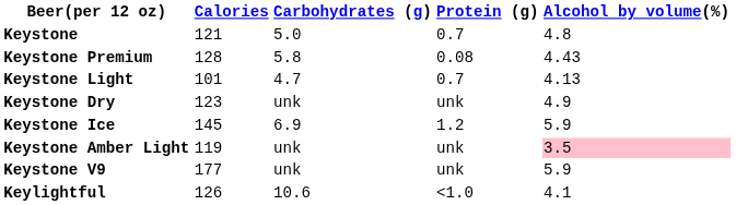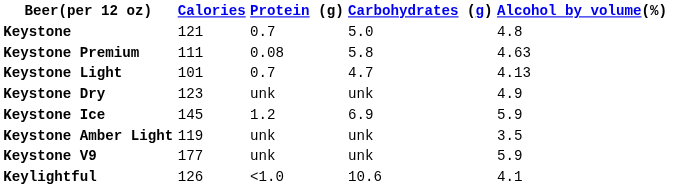columns swapped: Carbohydrates (g) <-> Protein (g)
Keystone Premium | Calories: 128 -> 111
Keystone Premium | Alcohol by volume(%): 4.43 -> 4.63
Keystone Amber Light | Alcohol by volume(%): pink background -> no background
